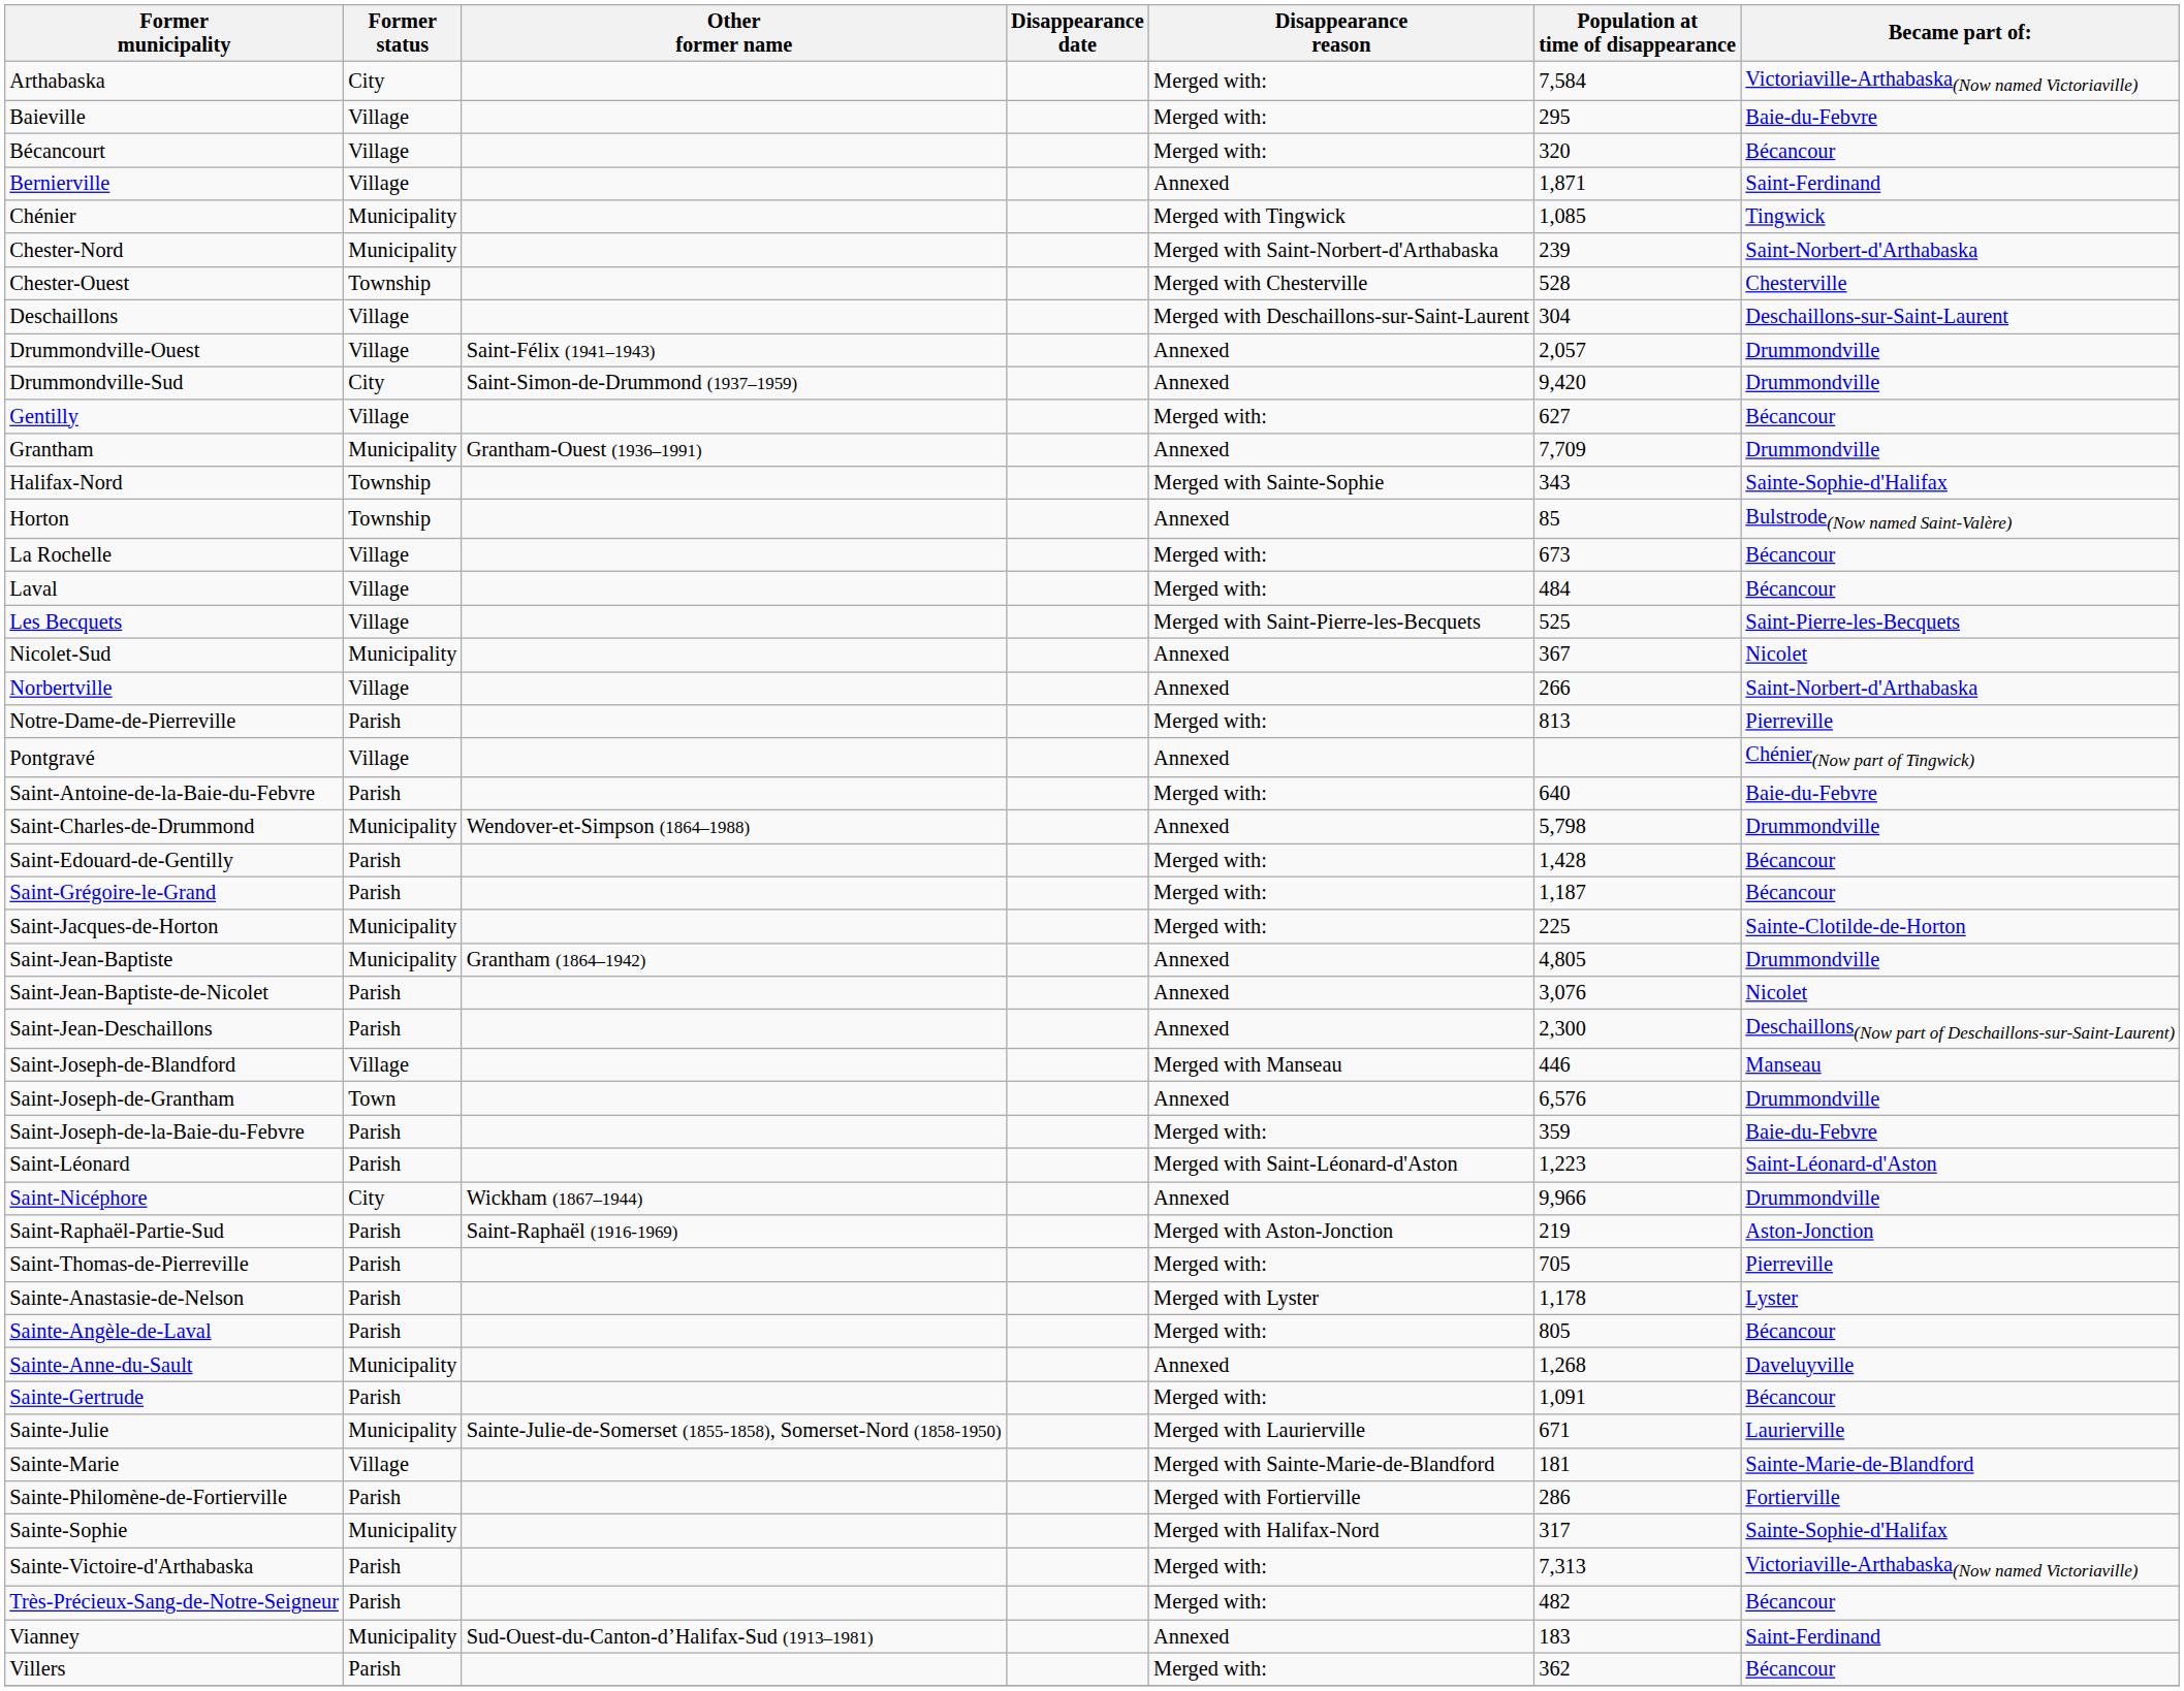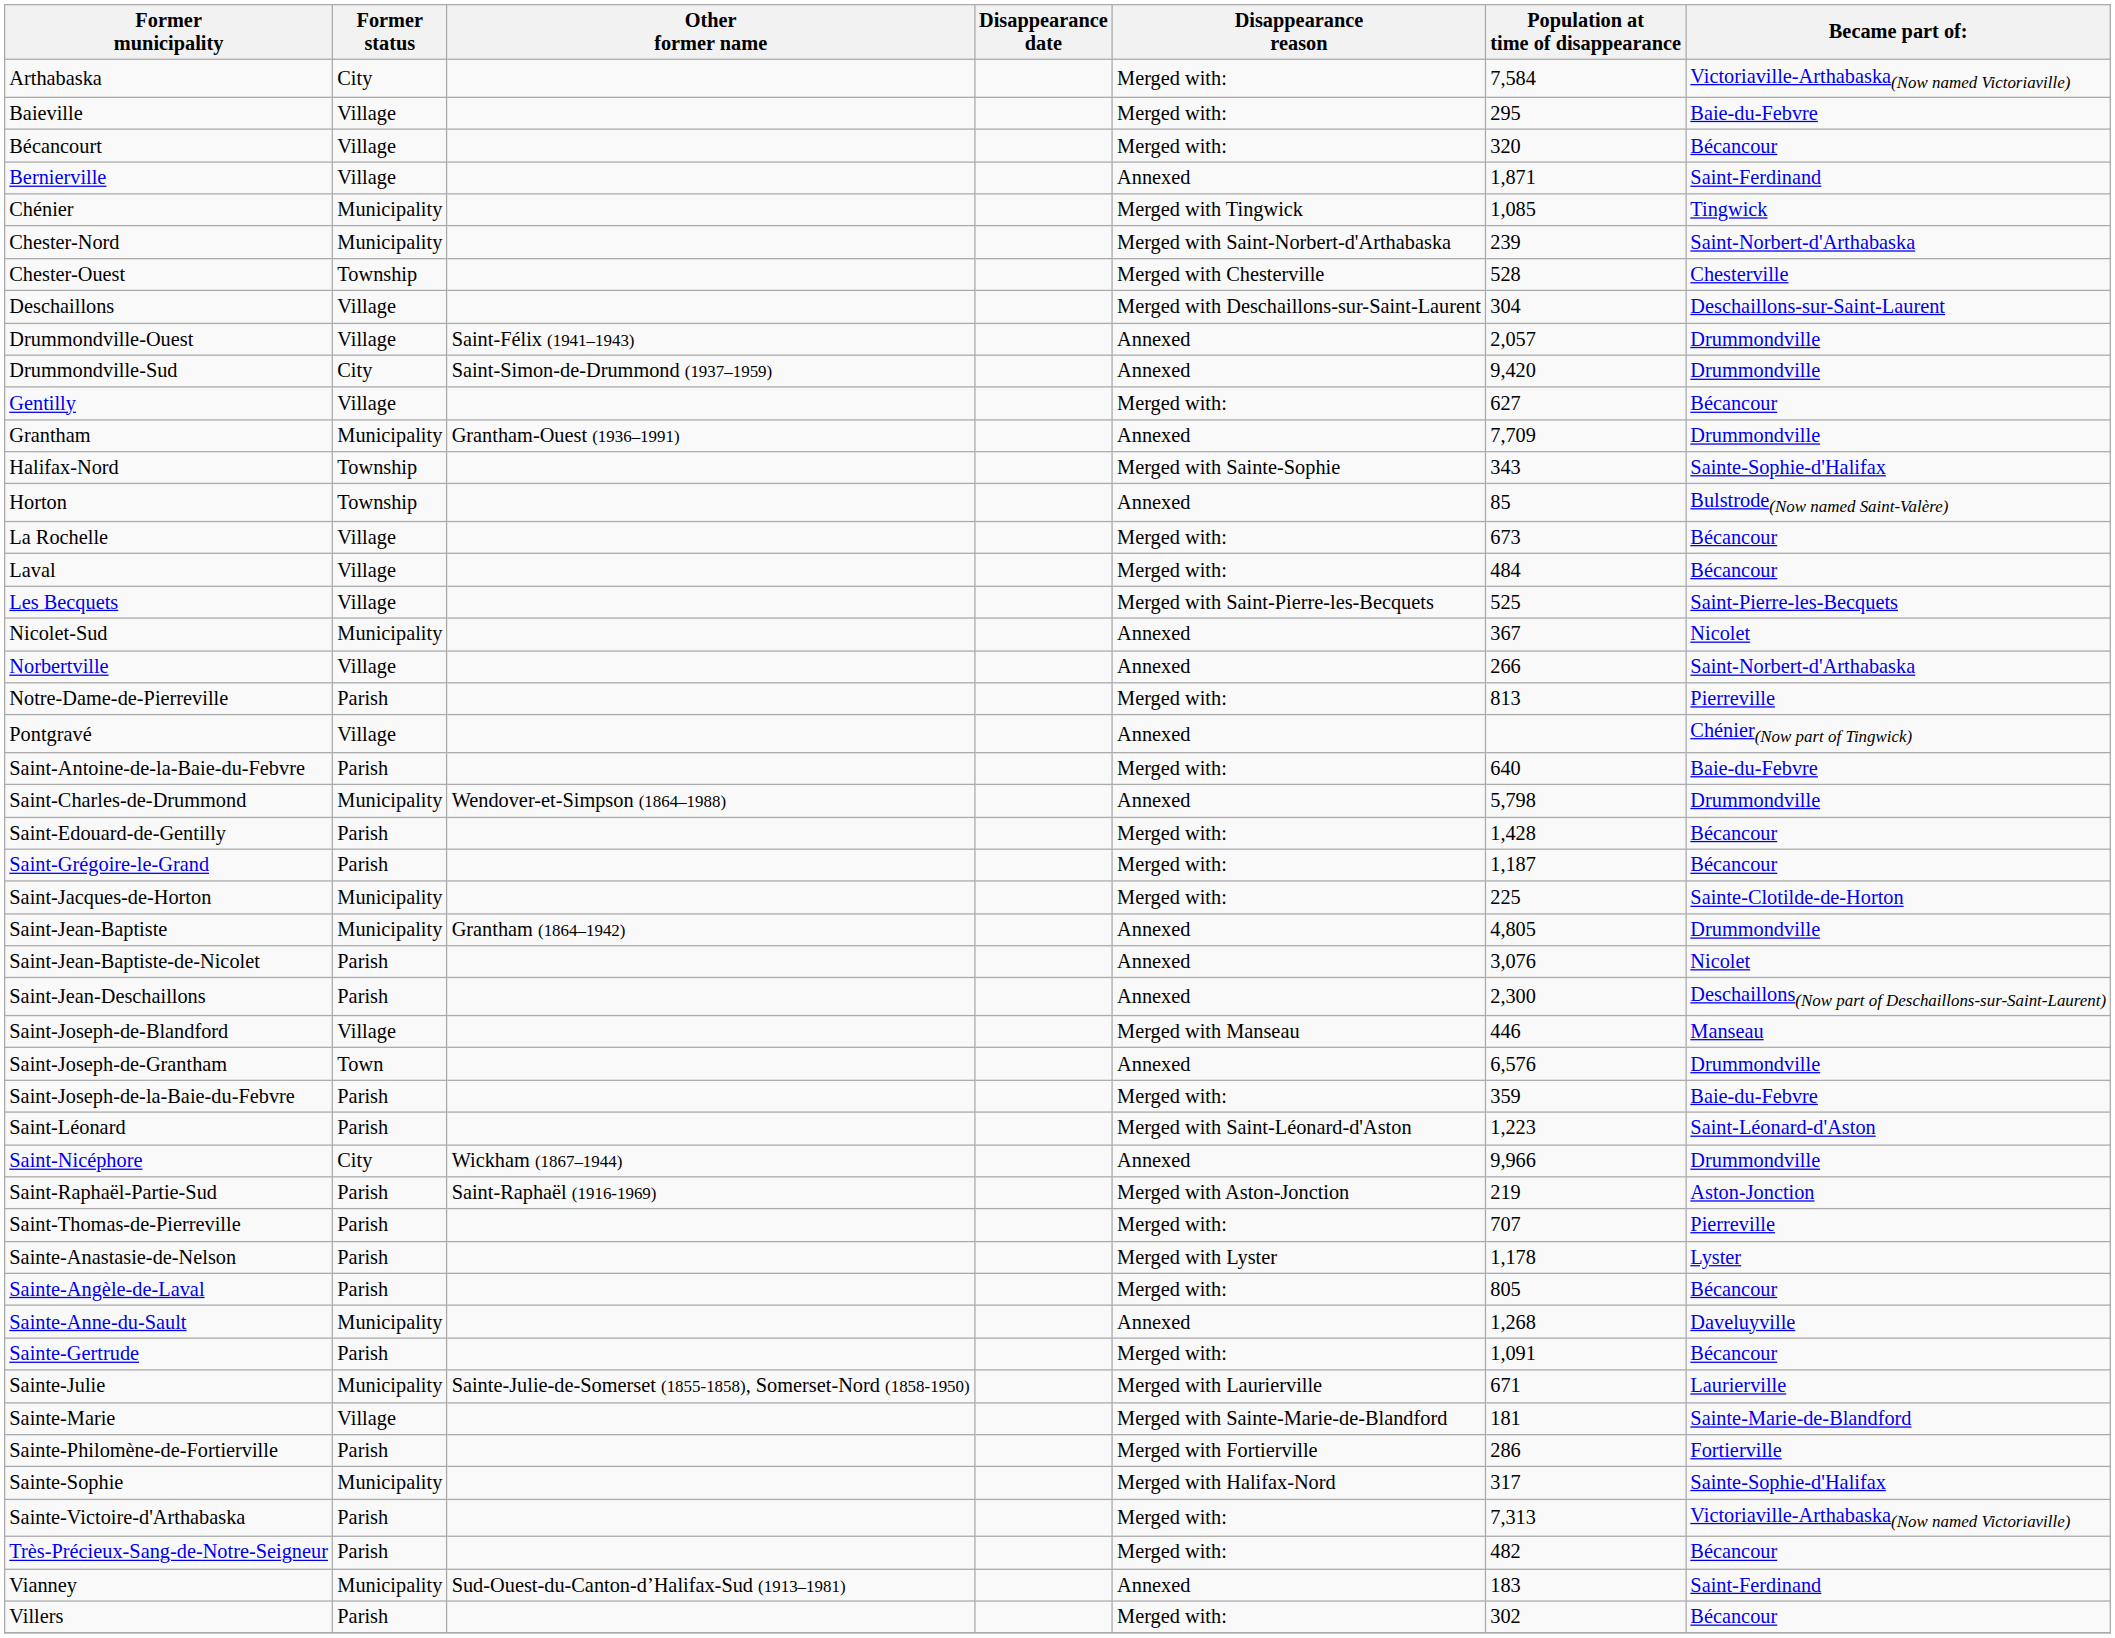Saint-Thomas-de-Pierreville | Population at time of disappearance: 705 -> 707
Villers | Population at time of disappearance: 362 -> 302
